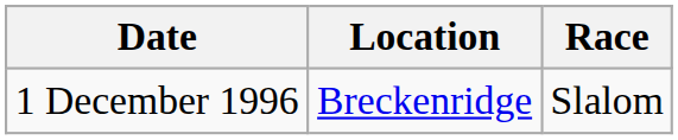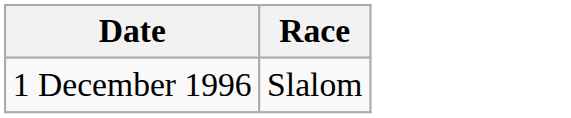- column: Location | Breckenridge
